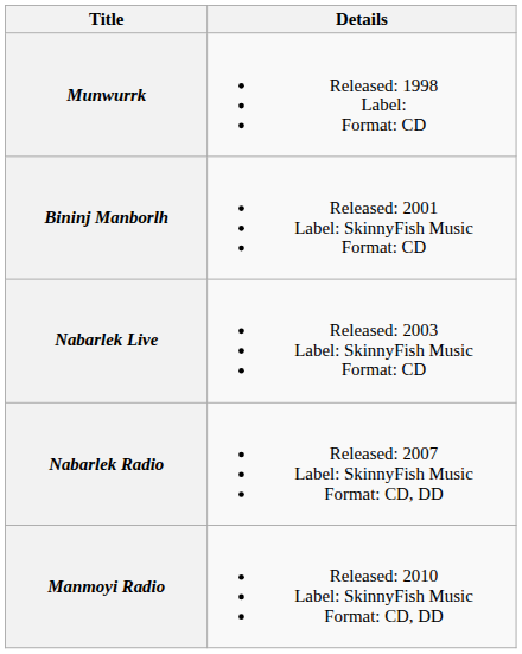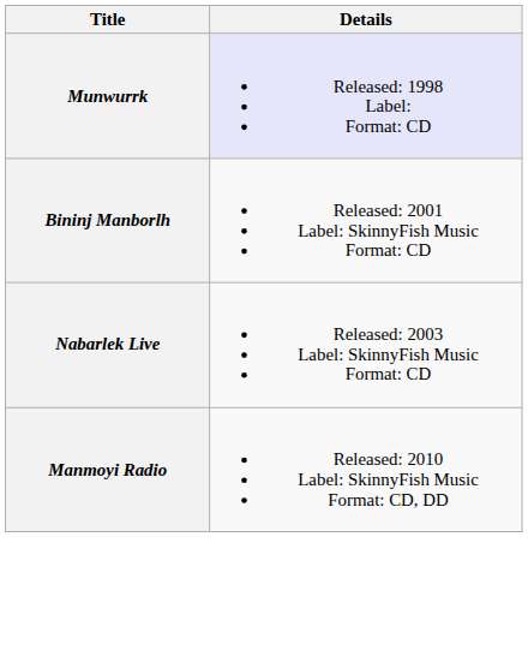Munwurrk | Details: no background -> lavender background
- row: Nabarlek Radio | Released: 2007 Label: SkinnyFish Music Format: CD, DD
